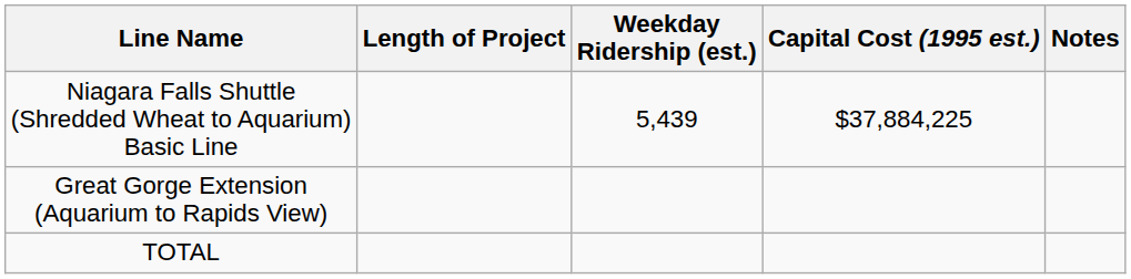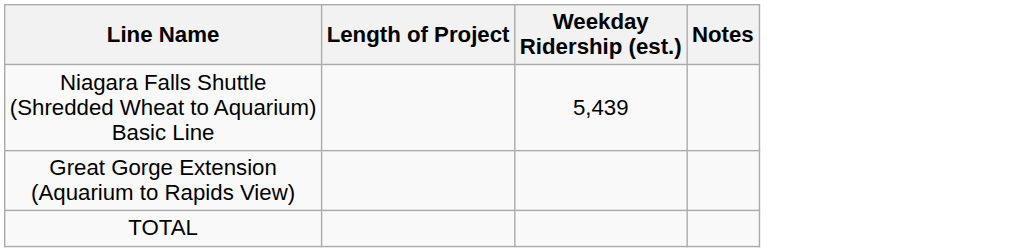- column: Capital Cost (1995 est.) | $37,884,225
